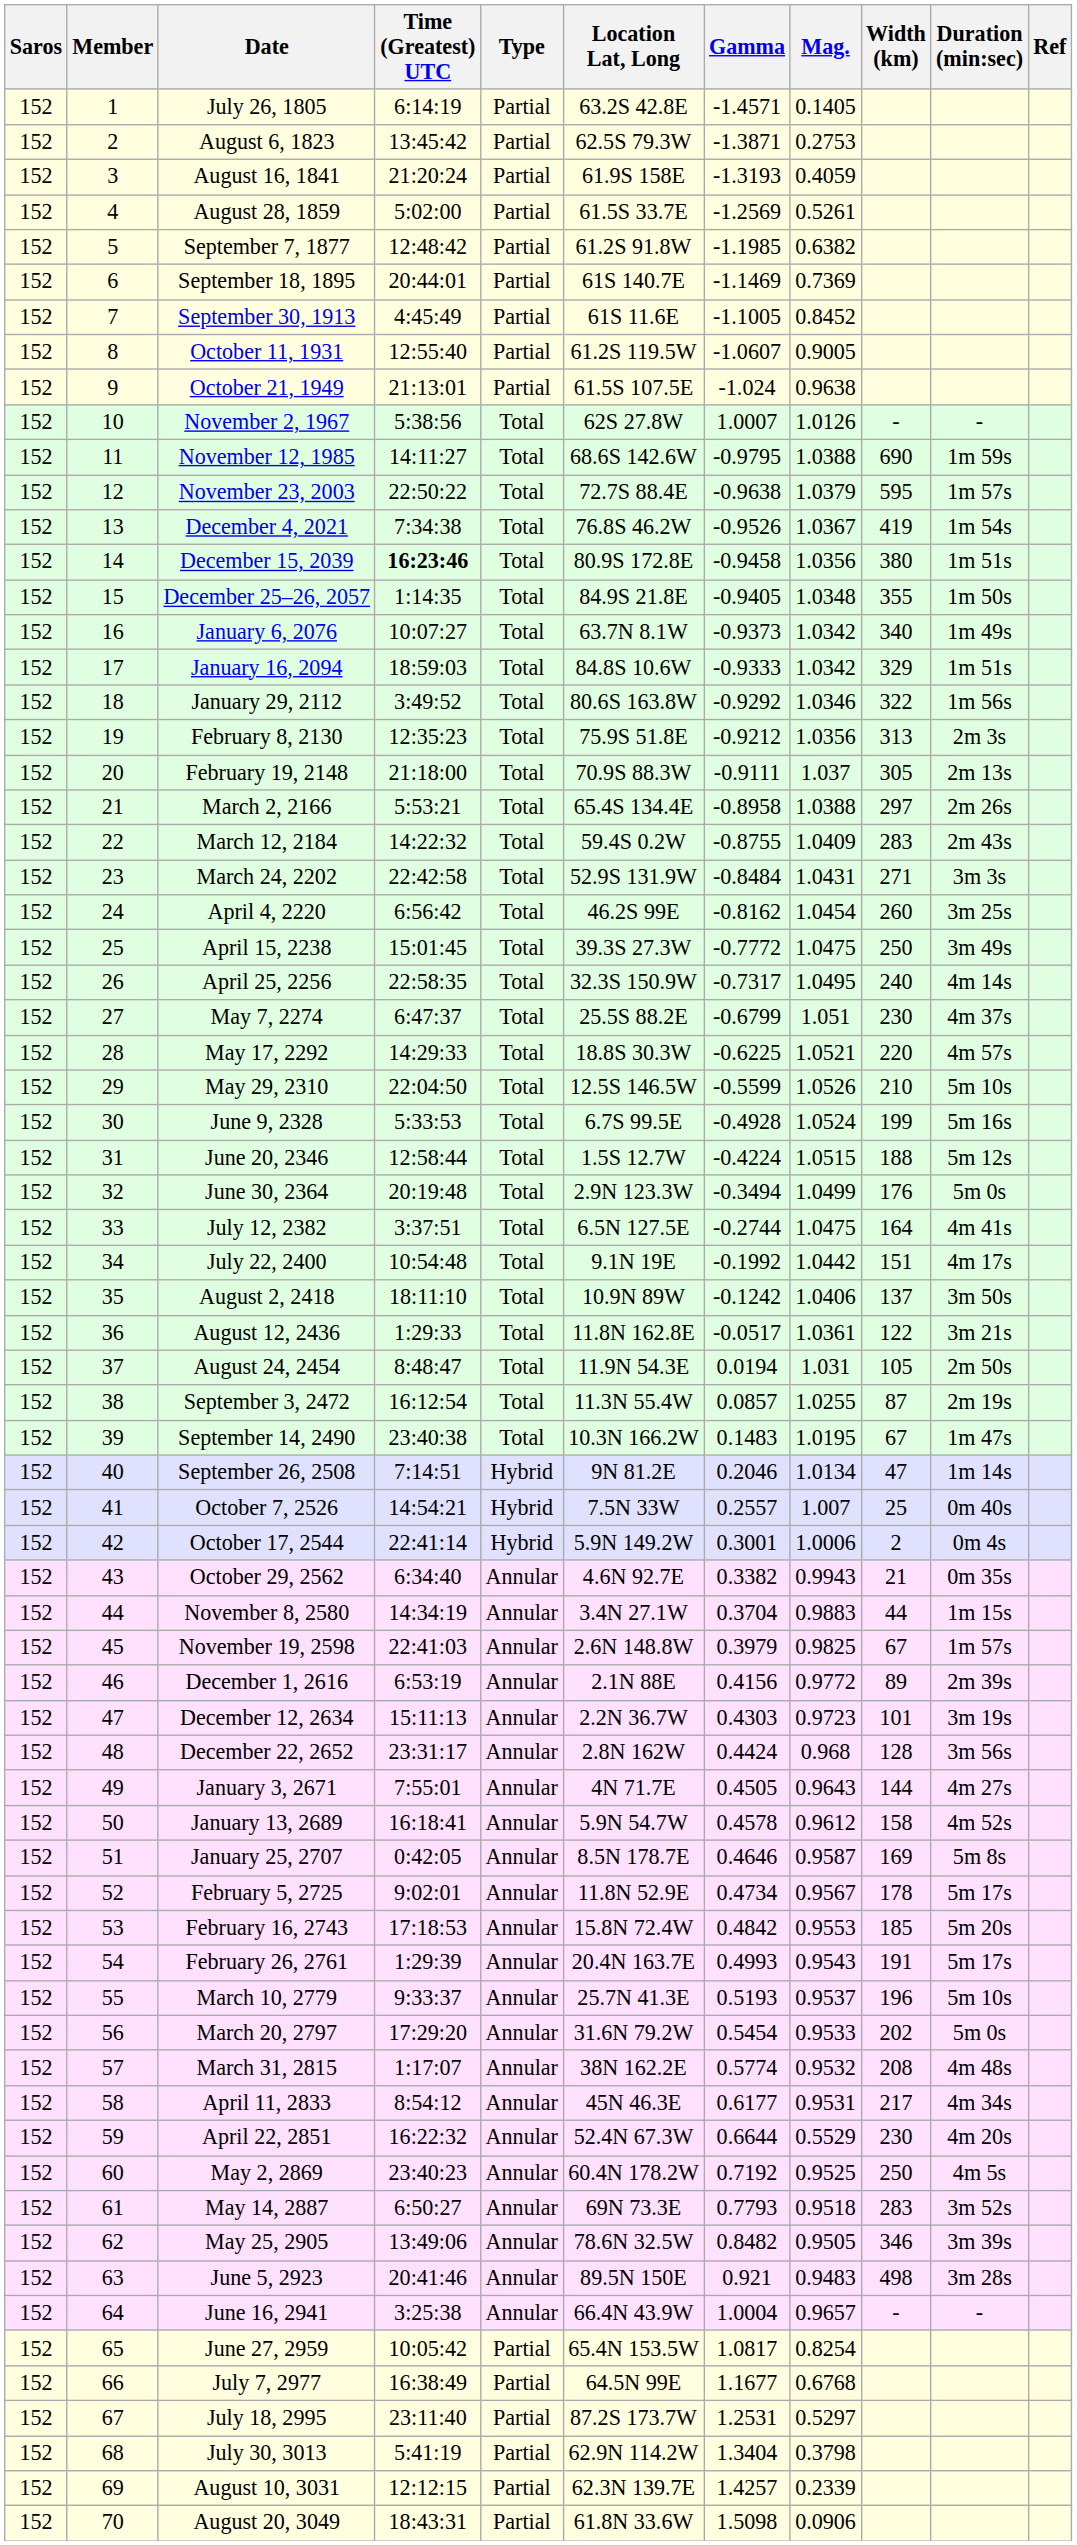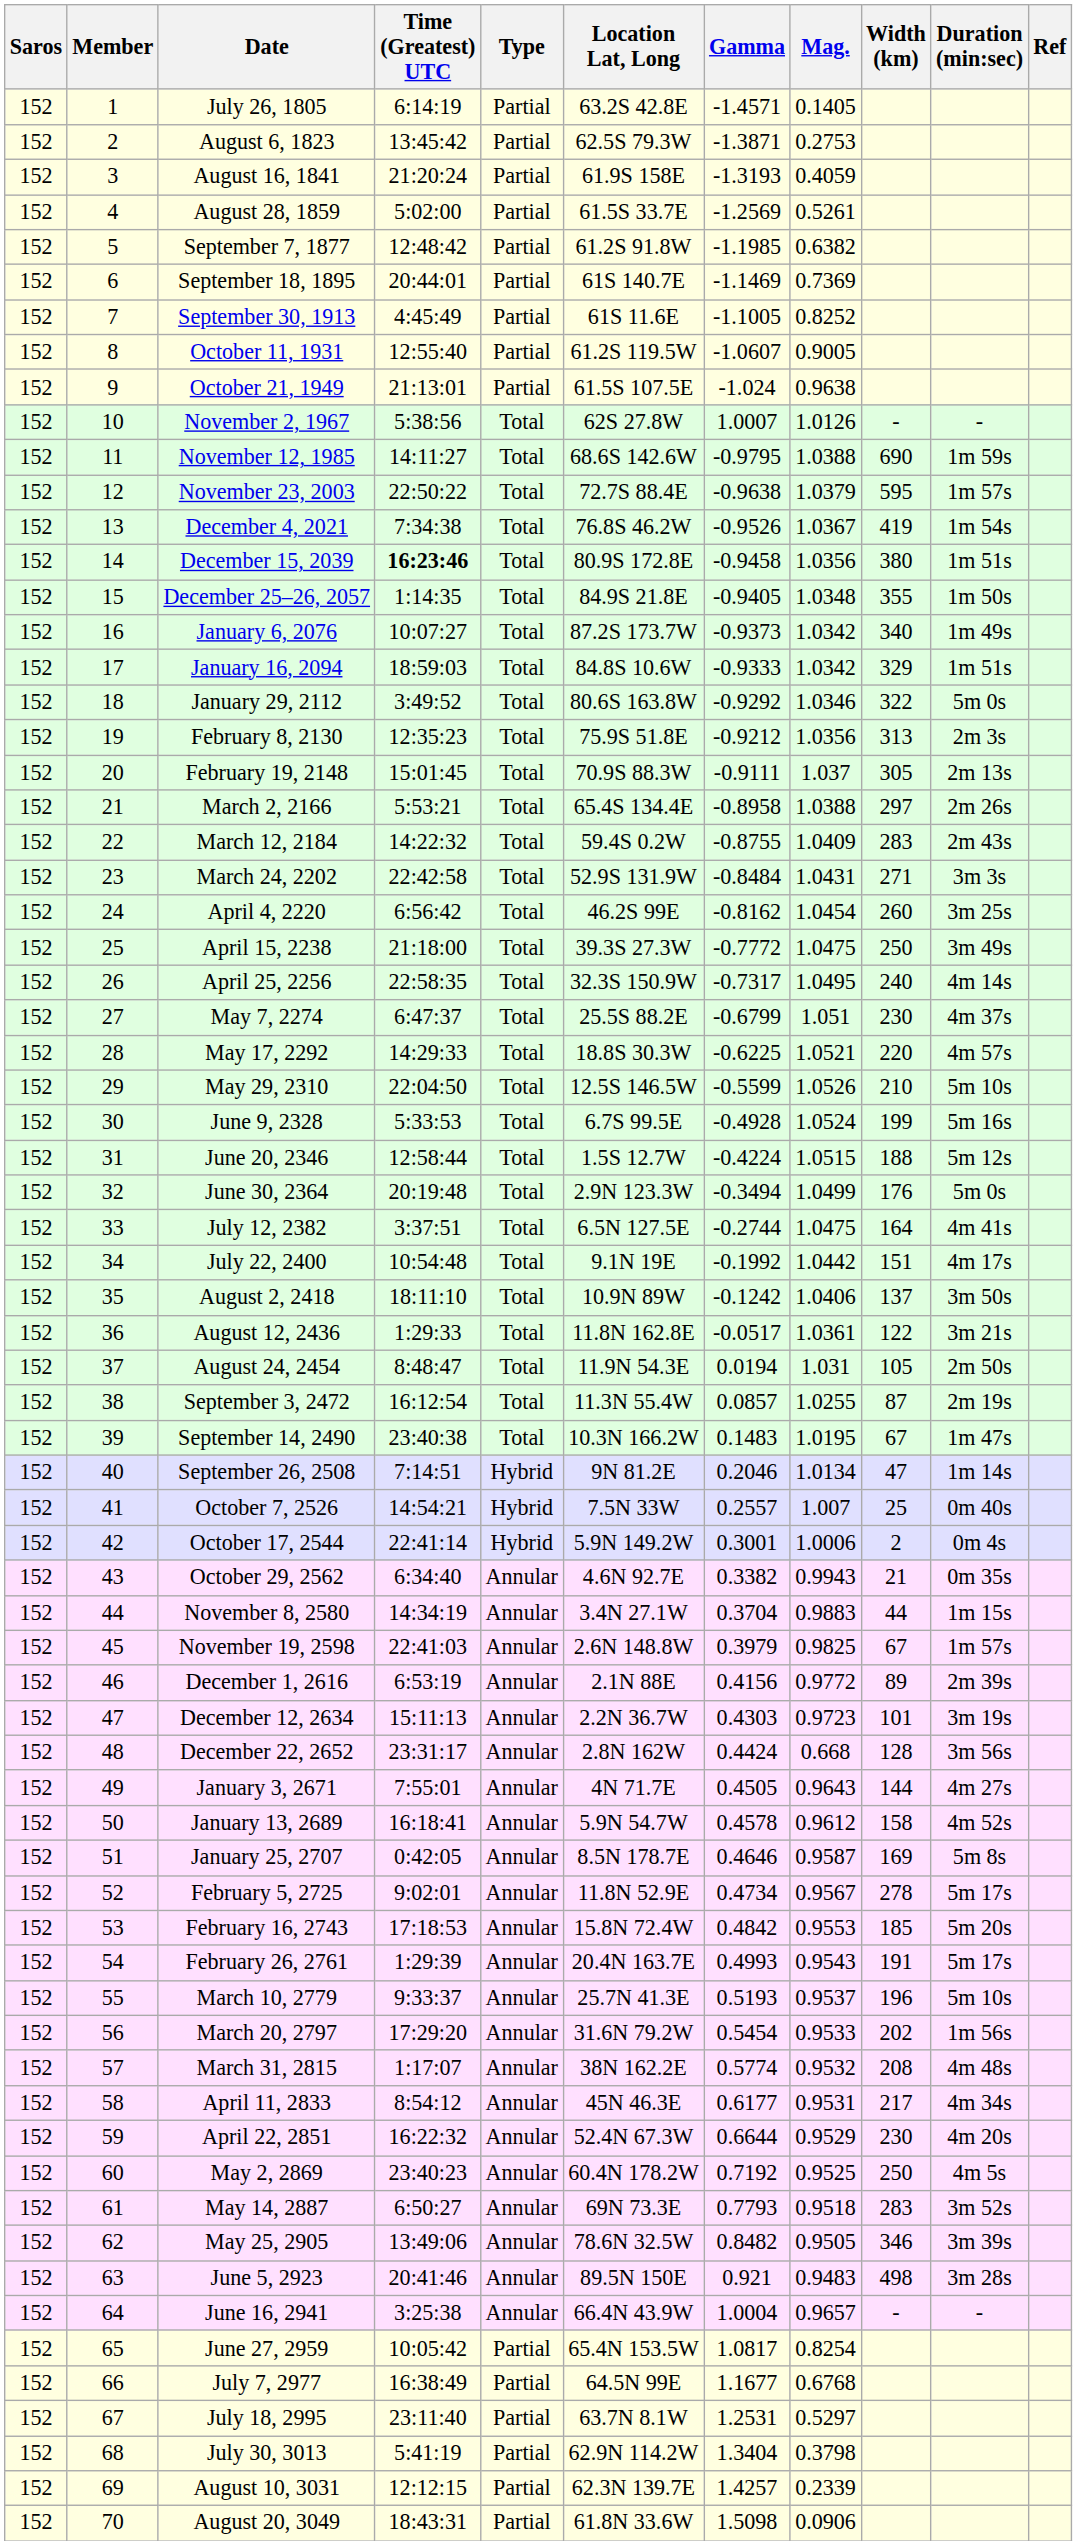September 30, 1913 | Mag.: 0.8452 -> 0.8252
January 6, 2076 | Location Lat, Long: 63.7N 8.1W -> 87.2S 173.7W
January 29, 2112 | Duration (min:sec): 1m 56s -> 5m 0s
February 19, 2148 | Time (Greatest) UTC: 21:18:00 -> 15:01:45
April 15, 2238 | Time (Greatest) UTC: 15:01:45 -> 21:18:00
December 22, 2652 | Mag.: 0.968 -> 0.668
February 5, 2725 | Width (km): 178 -> 278
March 20, 2797 | Duration (min:sec): 5m 0s -> 1m 56s
April 22, 2851 | Mag.: 0.5529 -> 0.9529
July 18, 2995 | Location Lat, Long: 87.2S 173.7W -> 63.7N 8.1W
